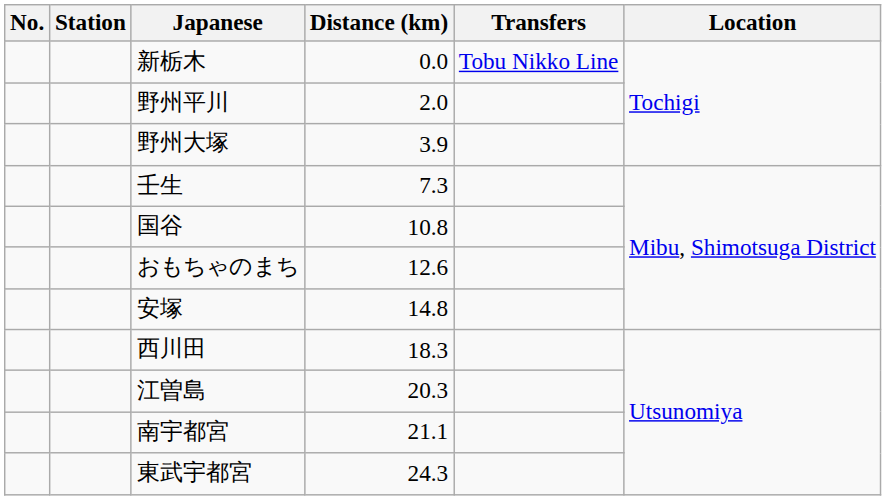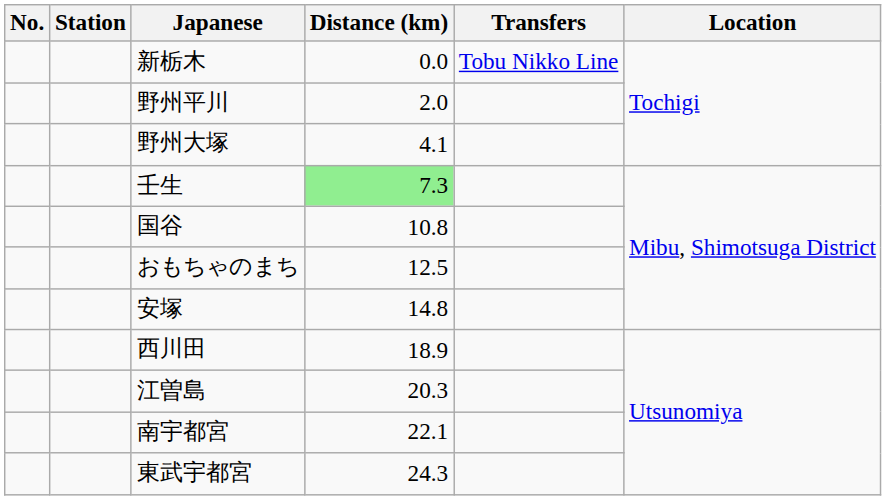野州大塚 | Distance (km): 3.9 -> 4.1
壬生 | Distance (km): no background -> lightgreen background
おもちゃのまち | Distance (km): 12.6 -> 12.5
西川田 | Distance (km): 18.3 -> 18.9
南宇都宮 | Distance (km): 21.1 -> 22.1
